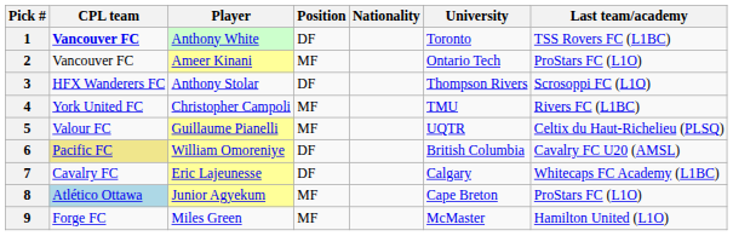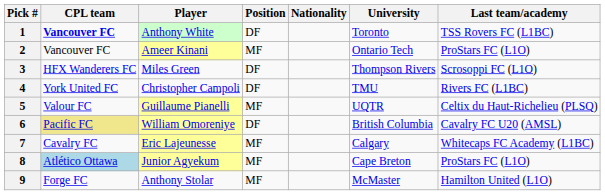3 | Player: Anthony Stolar -> Miles Green
4 | Position: MF -> DF
7 | Position: DF -> MF
9 | Player: Miles Green -> Anthony Stolar
